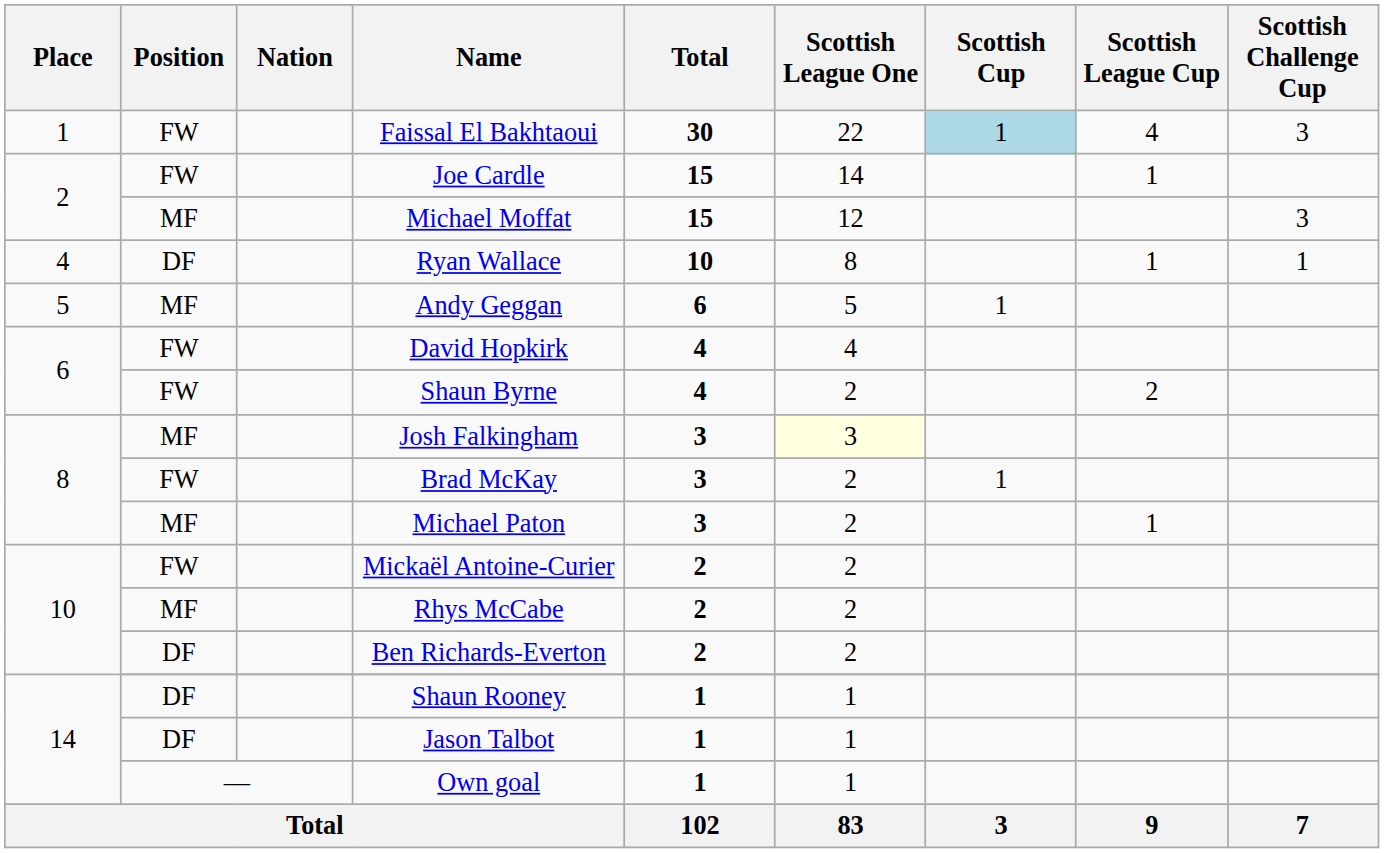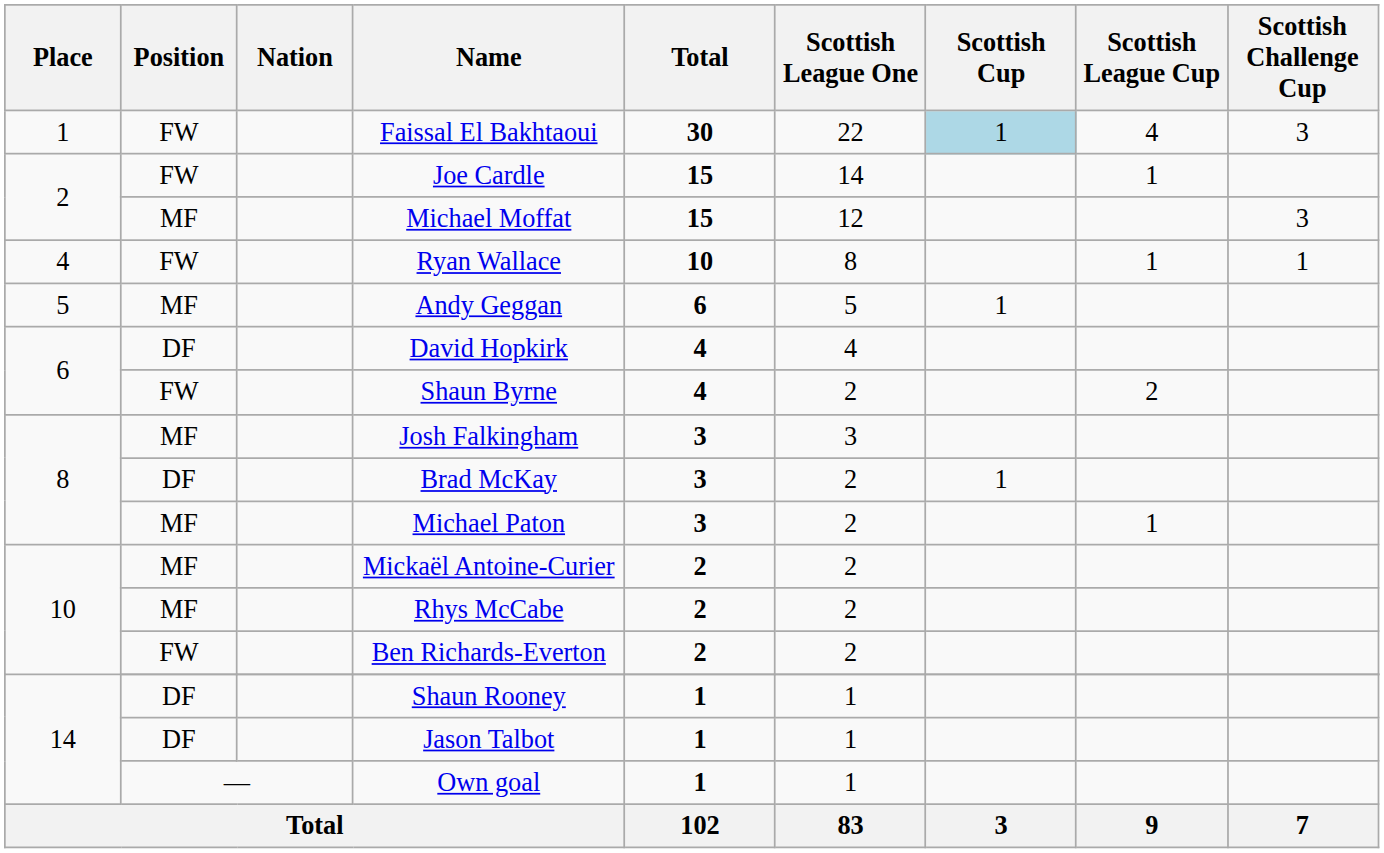Ryan Wallace | Position: DF -> FW
David Hopkirk | Position: FW -> DF
Josh Falkingham | Scottish League One: lightyellow background -> no background
Brad McKay | Position: FW -> DF
Mickaël Antoine-Curier | Position: FW -> MF
Ben Richards-Everton | Position: DF -> FW
